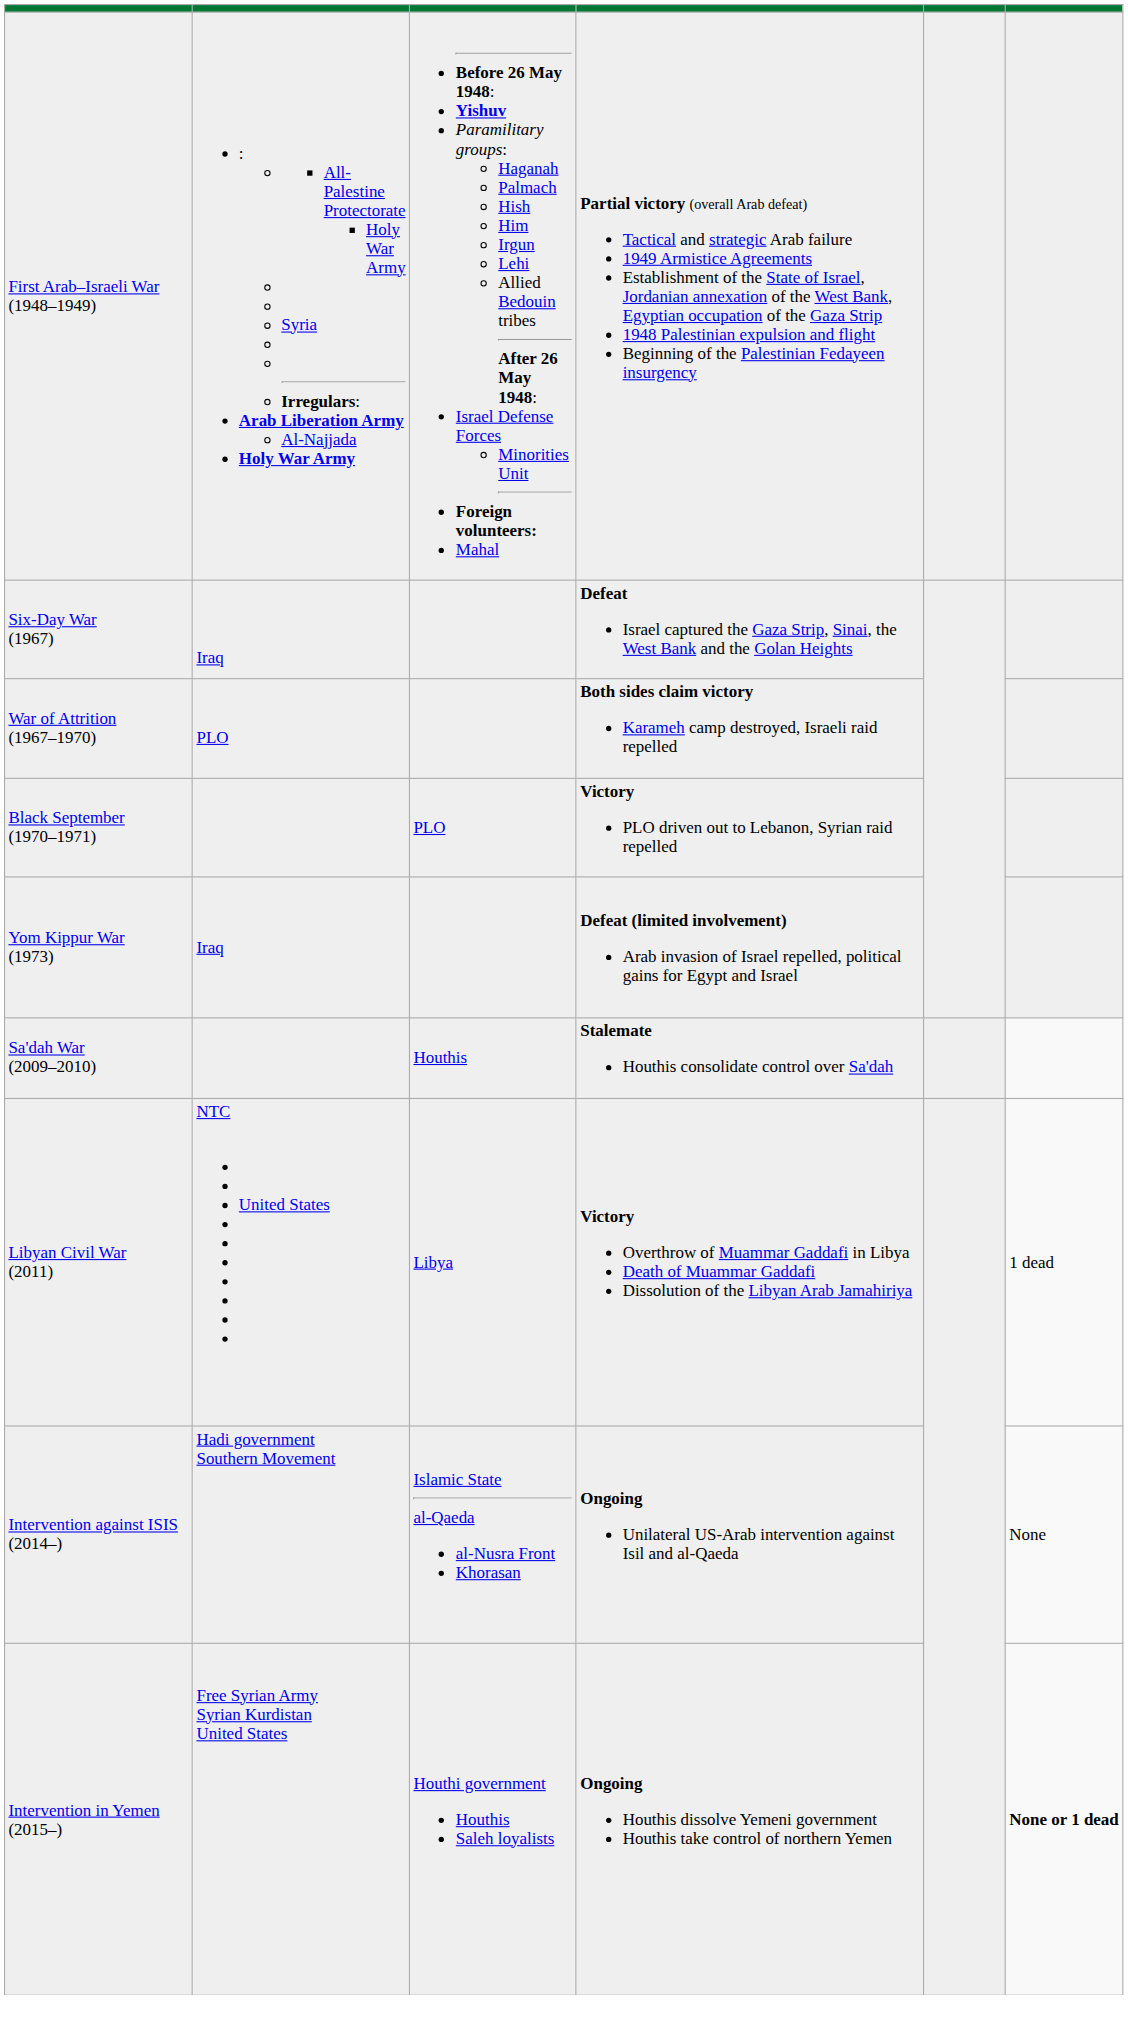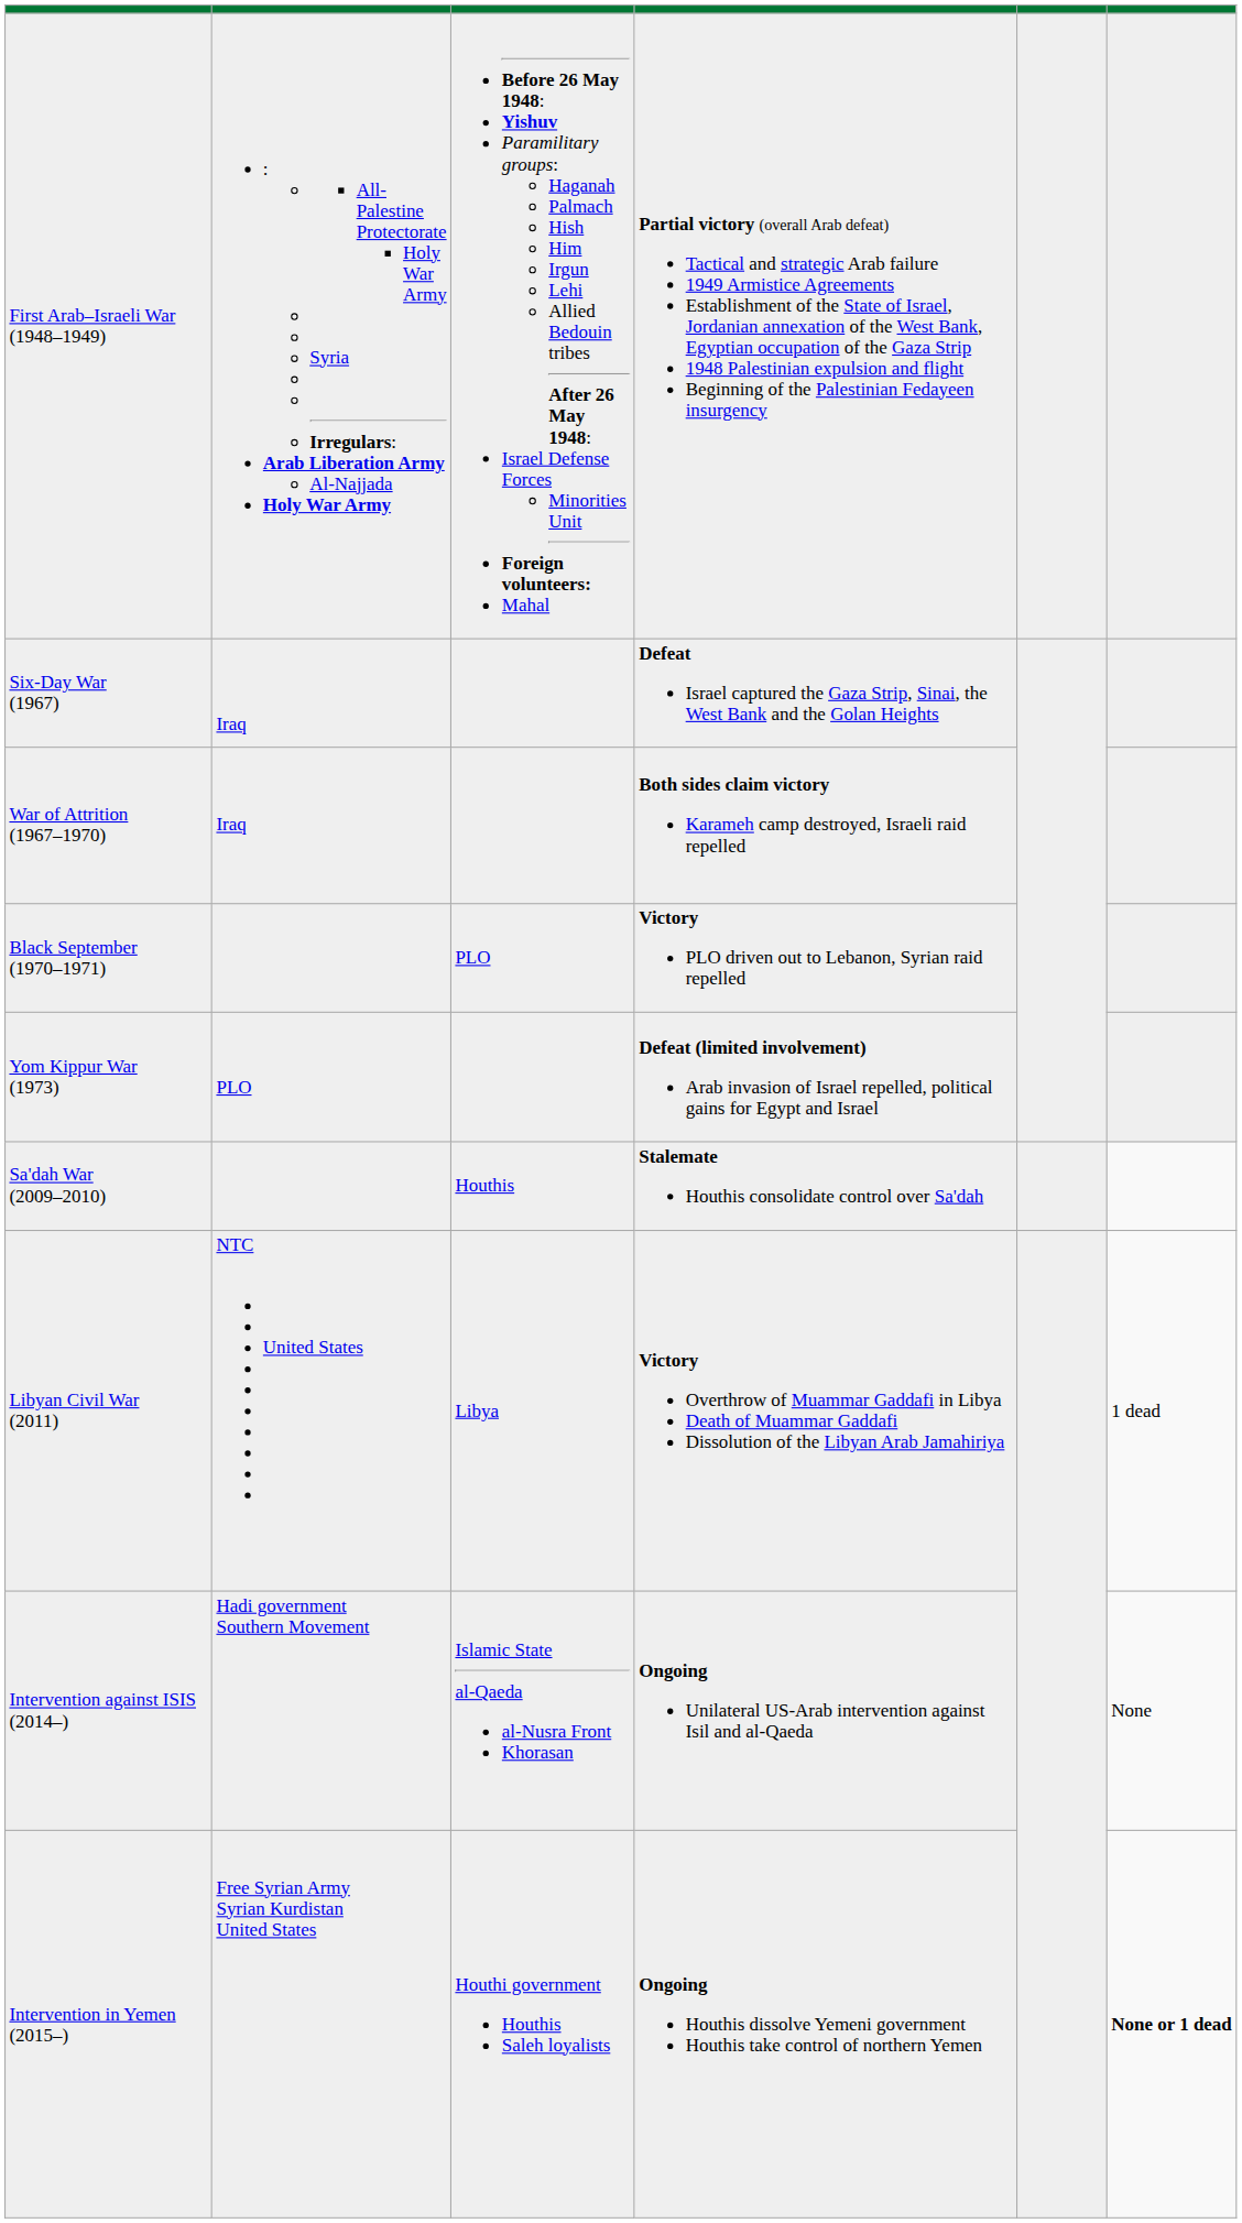War of Attrition (1967–1970) | column 2: PLO -> Iraq
Yom Kippur War (1973) | column 2: Iraq -> PLO
